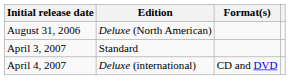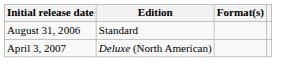August 31, 2006 | Edition: Deluxe (North American) -> Standard
April 3, 2007 | Edition: Standard -> Deluxe (North American)
- row: April 4, 2007 | Deluxe (international) | CD and DVD
